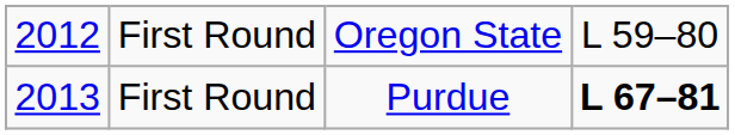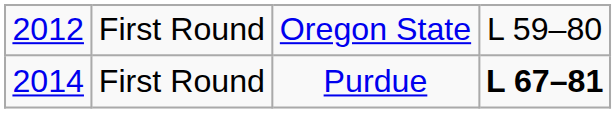First Round / Purdue | column 1: 2013 -> 2014
